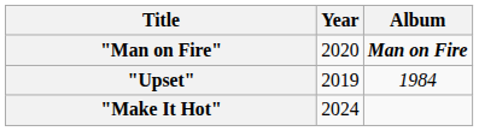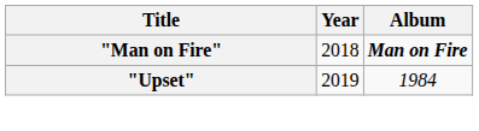"Man on Fire" | Year: 2020 -> 2018
- row: "Make It Hot" | 2024
